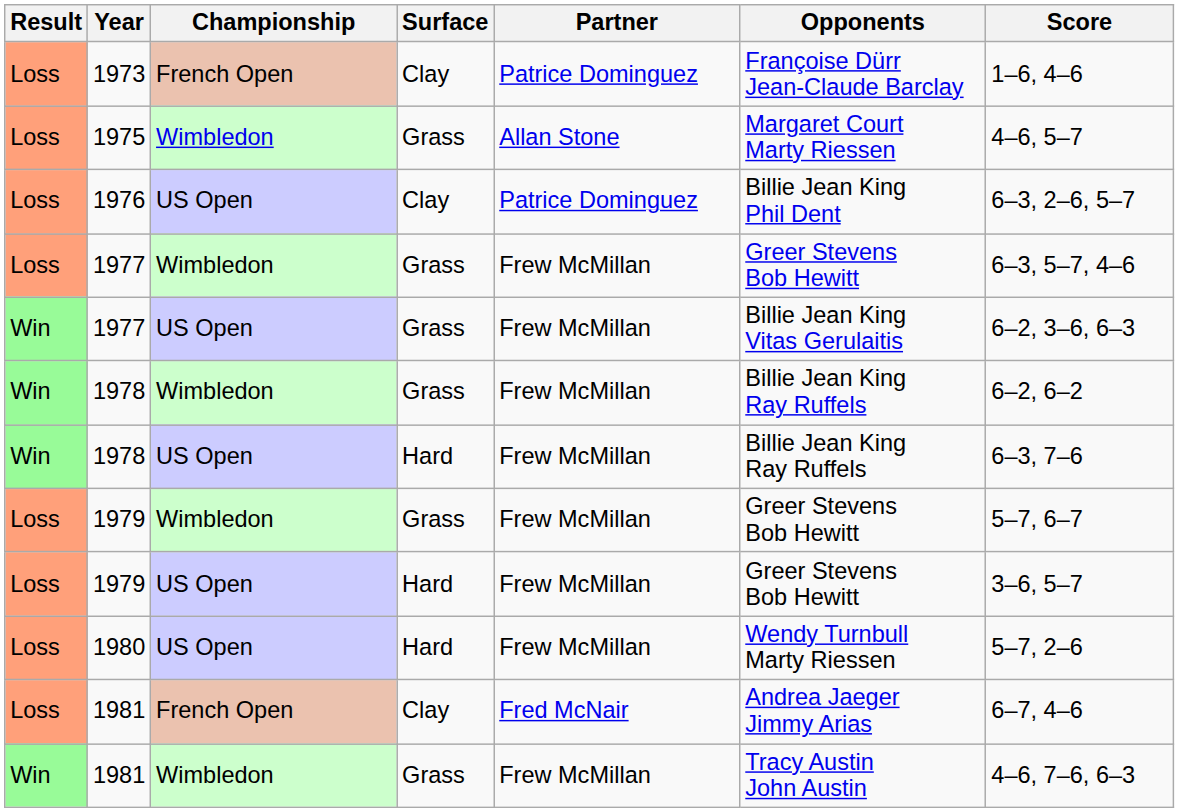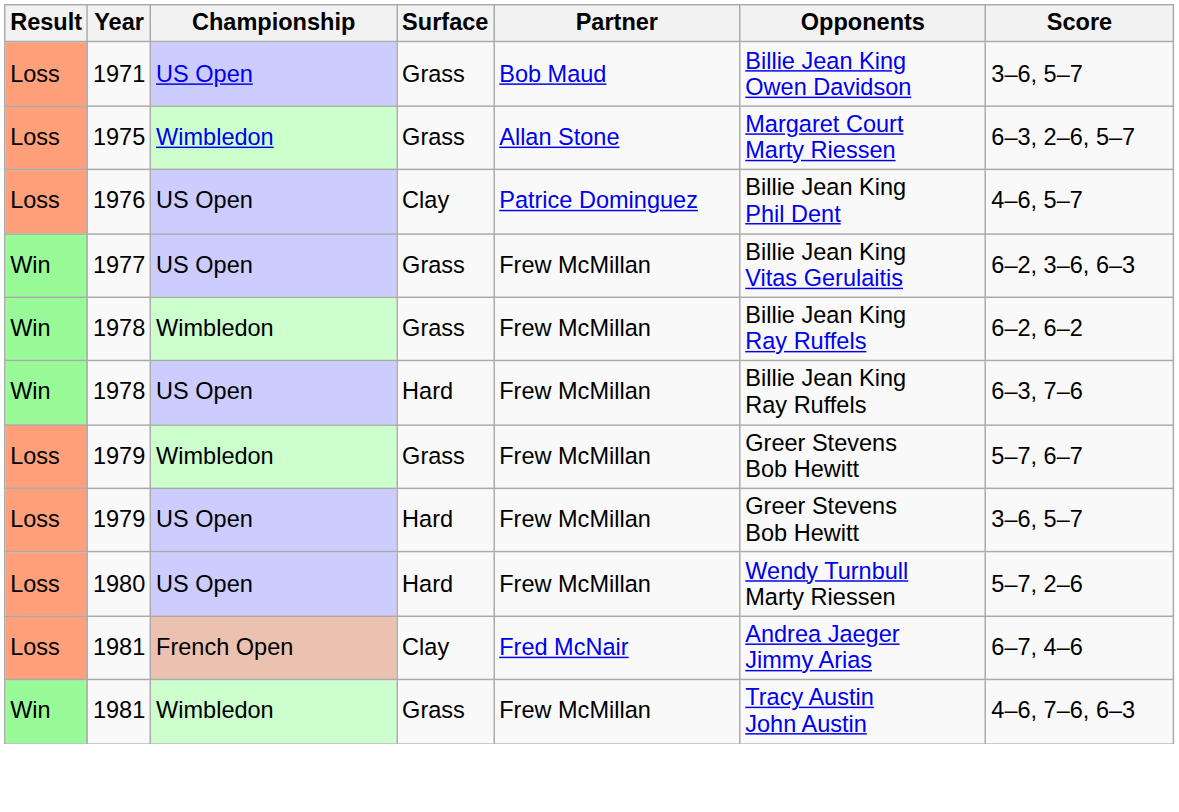+ row: Loss | 1971 | US Open | Grass | Bob Maud | Billie Jean King Owen Davidson | 3–6, 5–7
- row: Loss | 1973 | French Open | Clay | Patrice Dominguez | Françoise Dürr Jean-Claude Barclay | 1–6, 4–6
1975 | Score: 4–6, 5–7 -> 6–3, 2–6, 5–7
1976 | Score: 6–3, 2–6, 5–7 -> 4–6, 5–7
- row: Loss | 1977 | Wimbledon | Grass | Frew McMillan | Greer Stevens Bob Hewitt | 6–3, 5–7, 4–6
